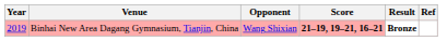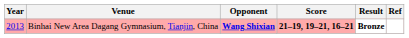Binhai New Area Dagang Gymnasium, Tianjin, China | Year: 2019 -> 2013
Binhai New Area Dagang Gymnasium, Tianjin, China | Opponent: normal -> bold
